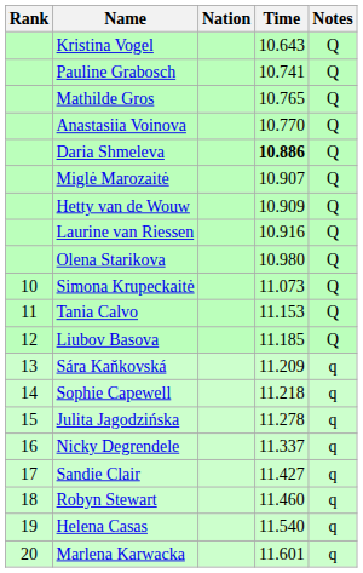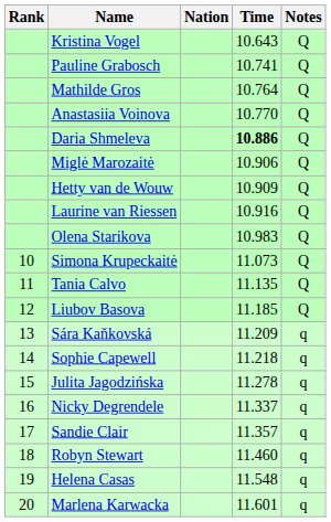Mathilde Gros | Time: 10.765 -> 10.764
Miglė Marozaitė | Time: 10.907 -> 10.906
Olena Starikova | Time: 10.980 -> 10.983
Tania Calvo | Time: 11.153 -> 11.135
Sandie Clair | Time: 11.427 -> 11.357
Helena Casas | Time: 11.540 -> 11.548
